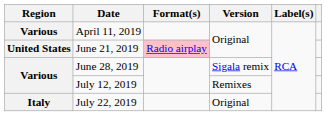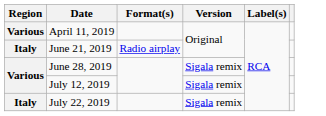June 21, 2019 | Region: United States -> Italy
June 21, 2019 | Format(s): pink background -> no background
July 12, 2019 | Version: Remixes -> Sigala remix
July 22, 2019 | Version: Original -> Sigala remix
